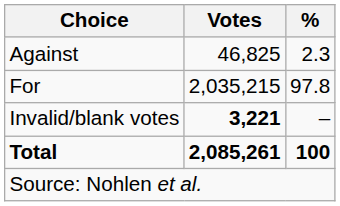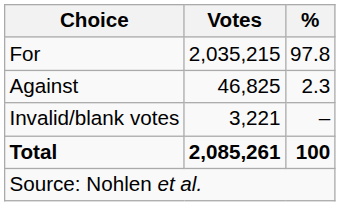rows swapped: For <-> Against
Invalid/blank votes | Votes: bold -> normal
